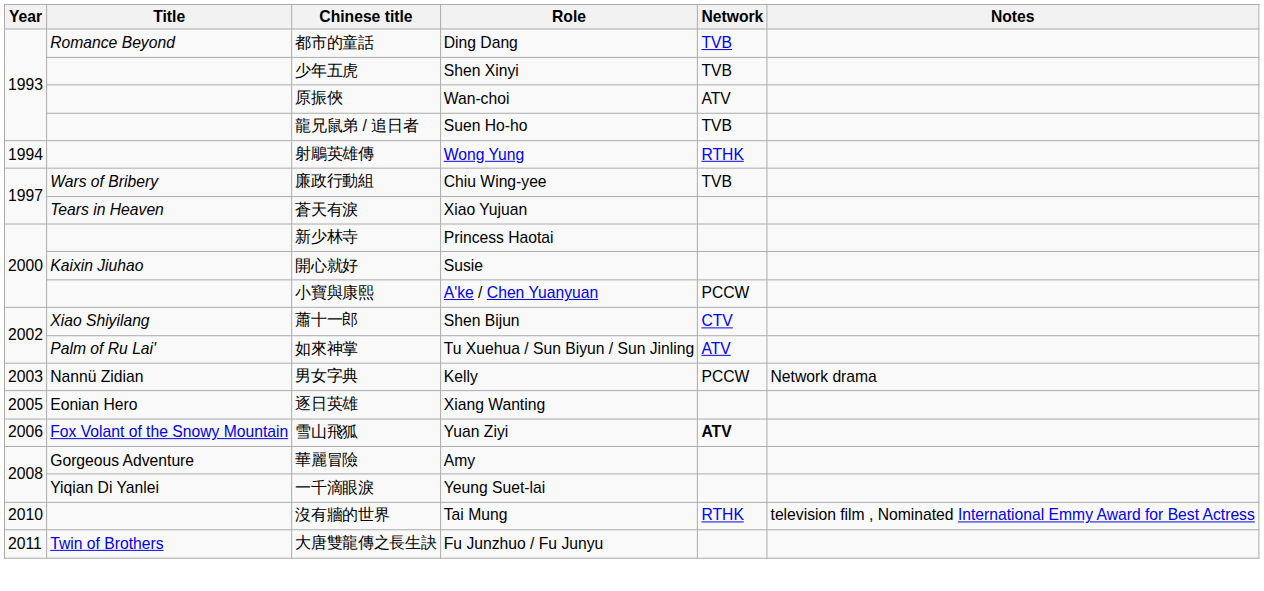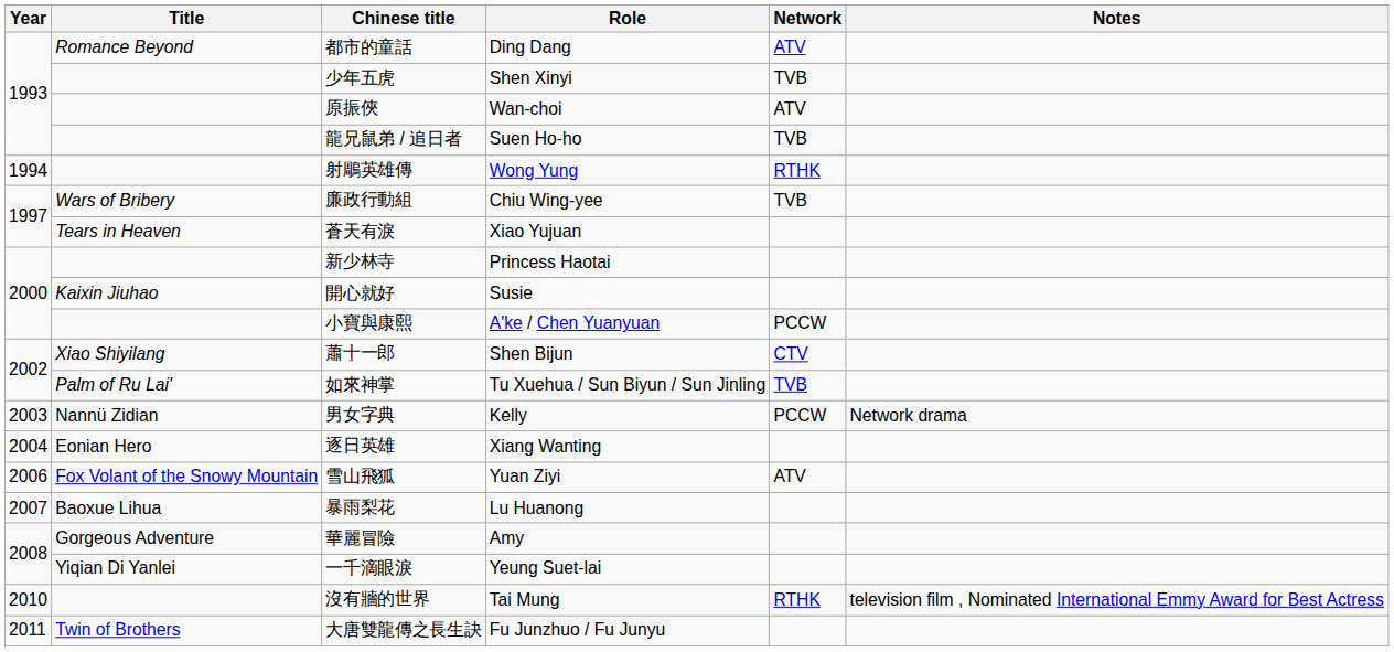都市的童話 | Network: TVB -> ATV
如來神掌 | Network: ATV -> TVB
逐日英雄 | Year: 2005 -> 2004
雪山飛狐 | Network: bold -> normal
+ row: 2007 | Baoxue Lihua | 暴雨梨花 | Lu Huanong
